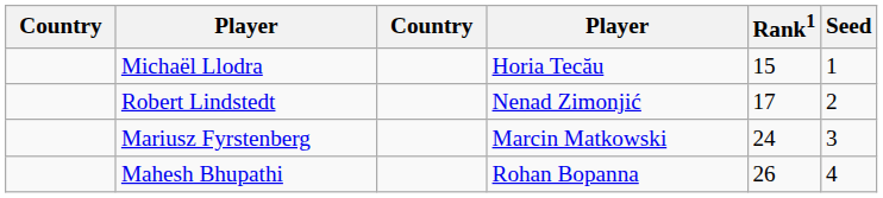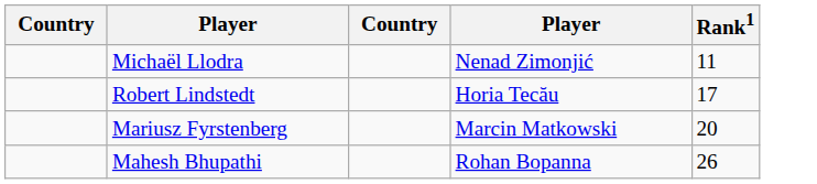- column: Seed | 1 | 2 | 3 | 4
Michaël Llodra | column 4: Horia Tecău -> Nenad Zimonjić
Michaël Llodra | Rank1: 15 -> 11
Robert Lindstedt | column 4: Nenad Zimonjić -> Horia Tecău
Mariusz Fyrstenberg | Rank1: 24 -> 20
